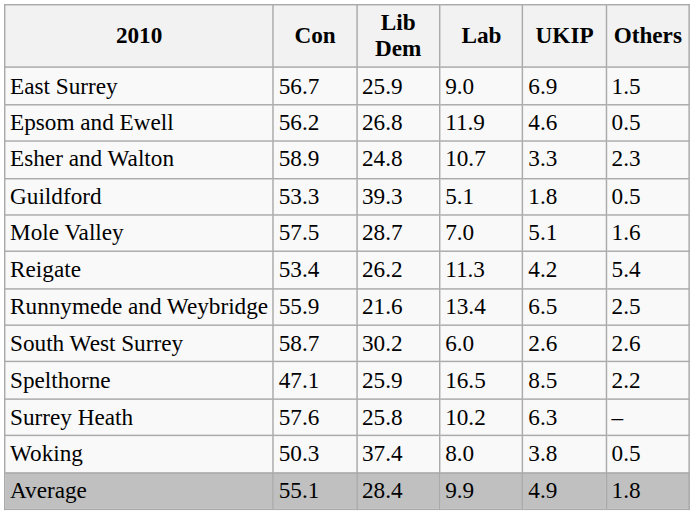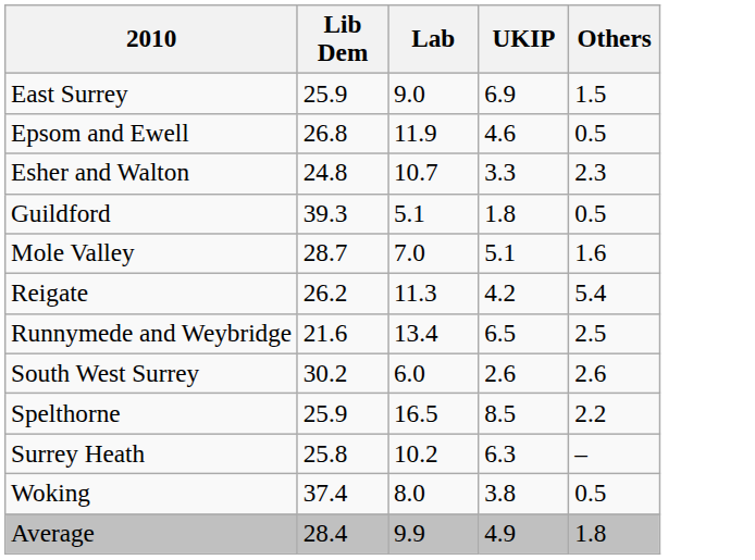- column: Con | 56.7 | 56.2 | 58.9 | 53.3 | 57.5 | 53.4 | 55.9 | 58.7 | 47.1 | 57.6 | 50.3 | 55.1
